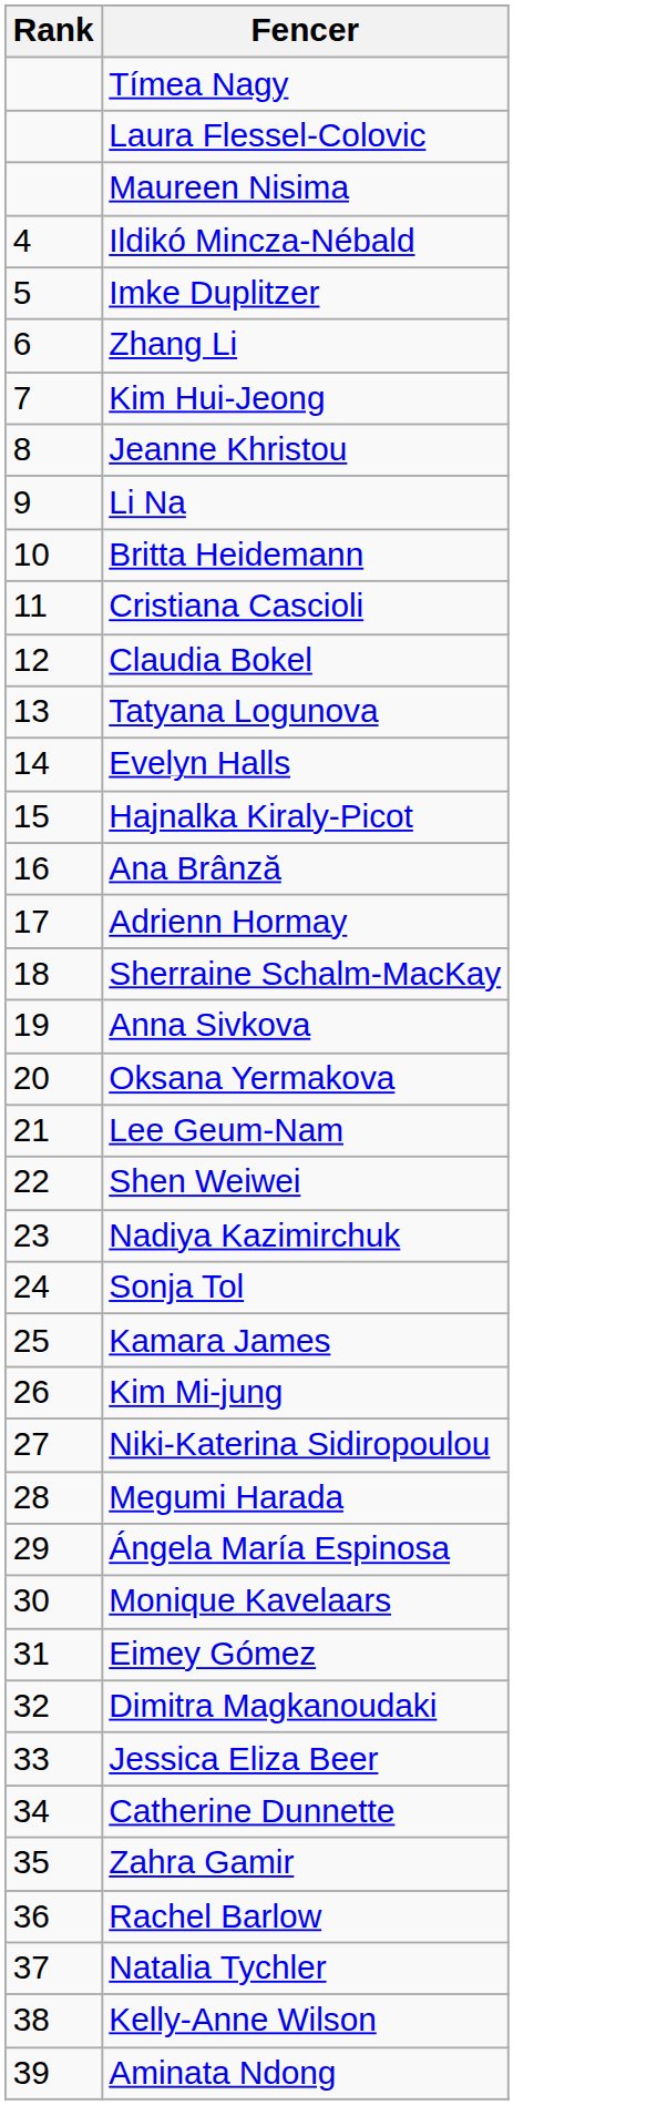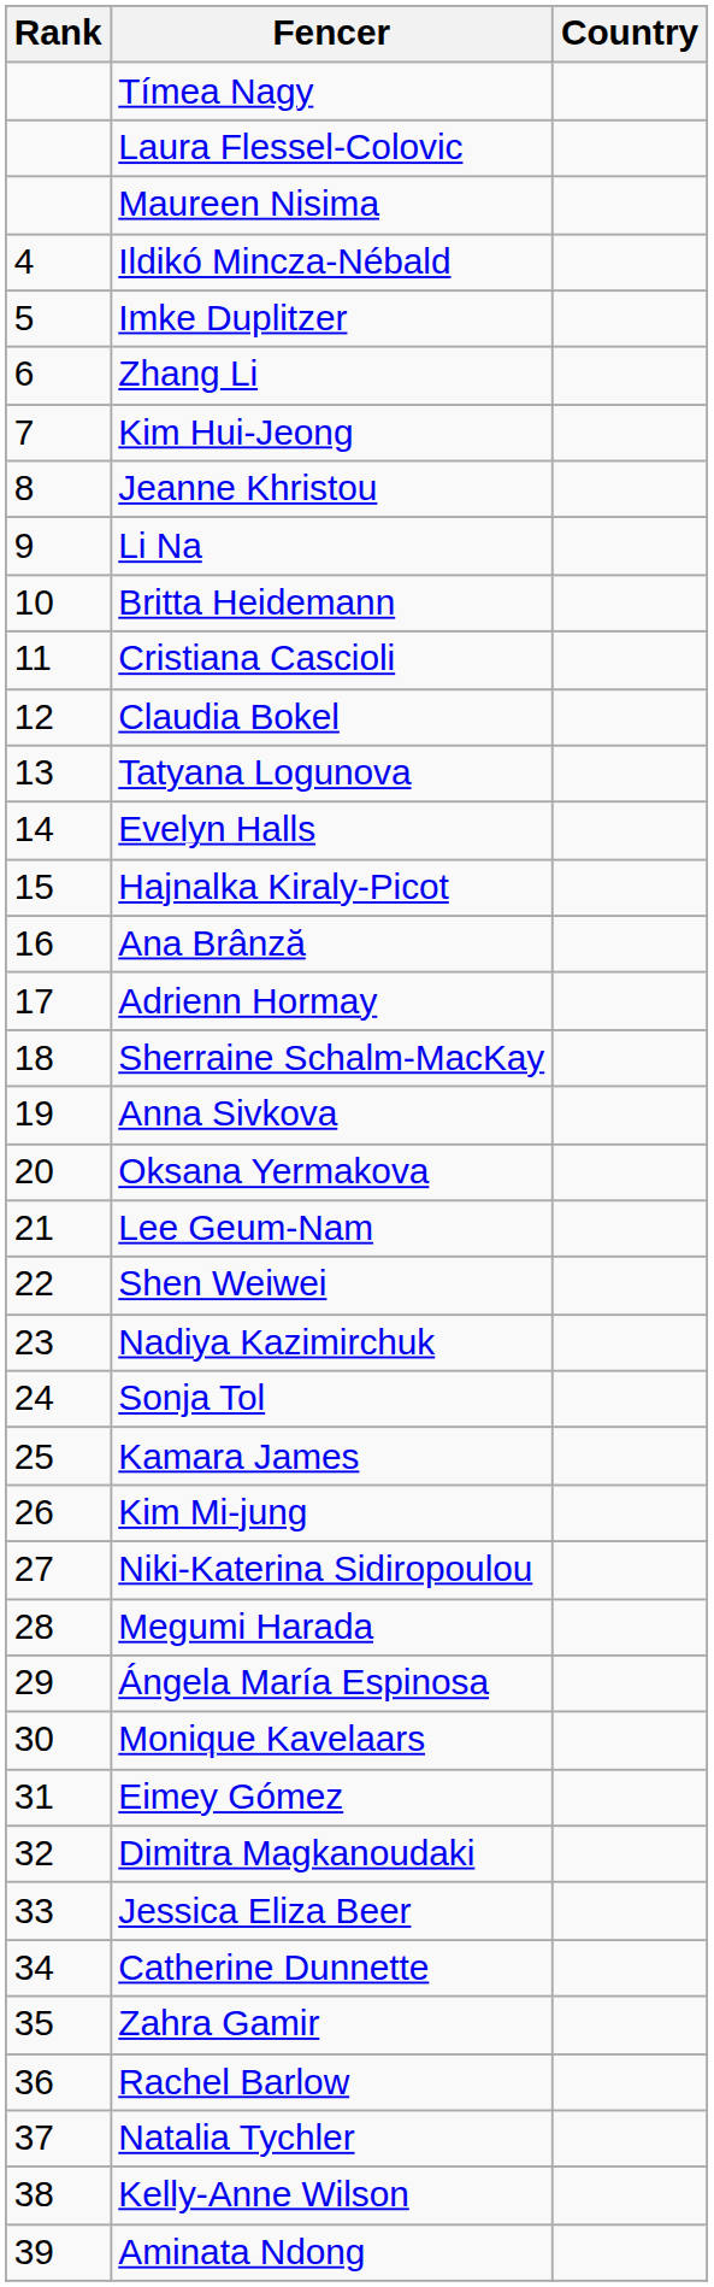+ column: Country
